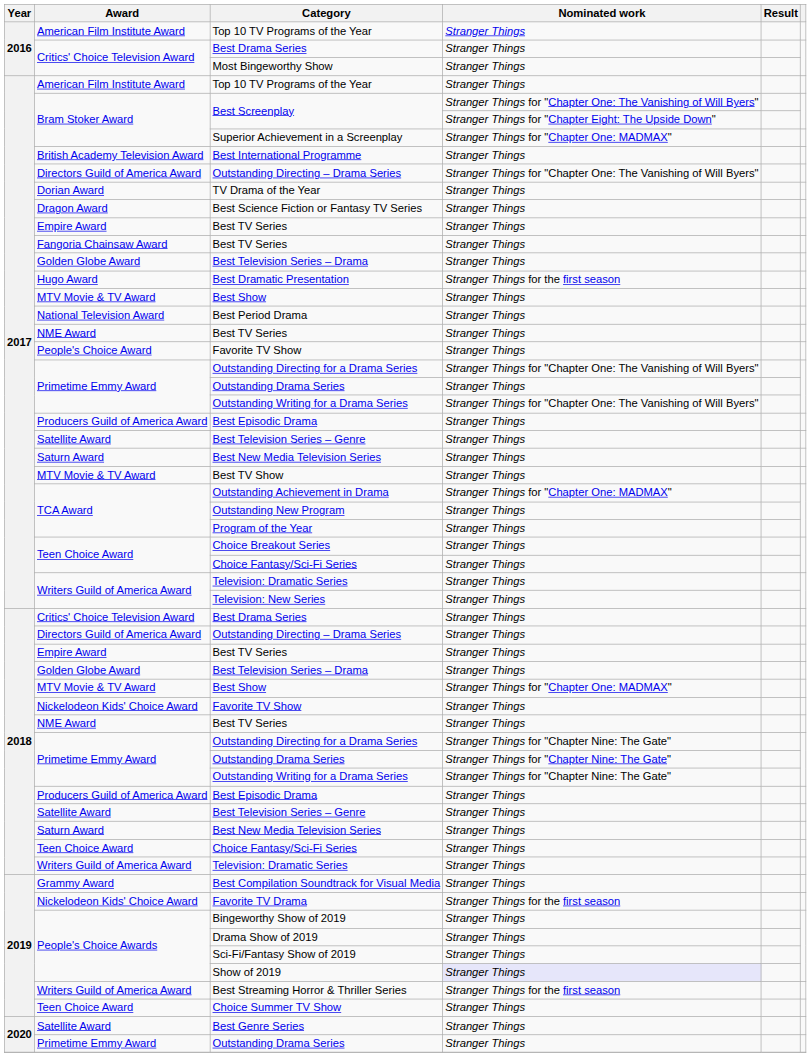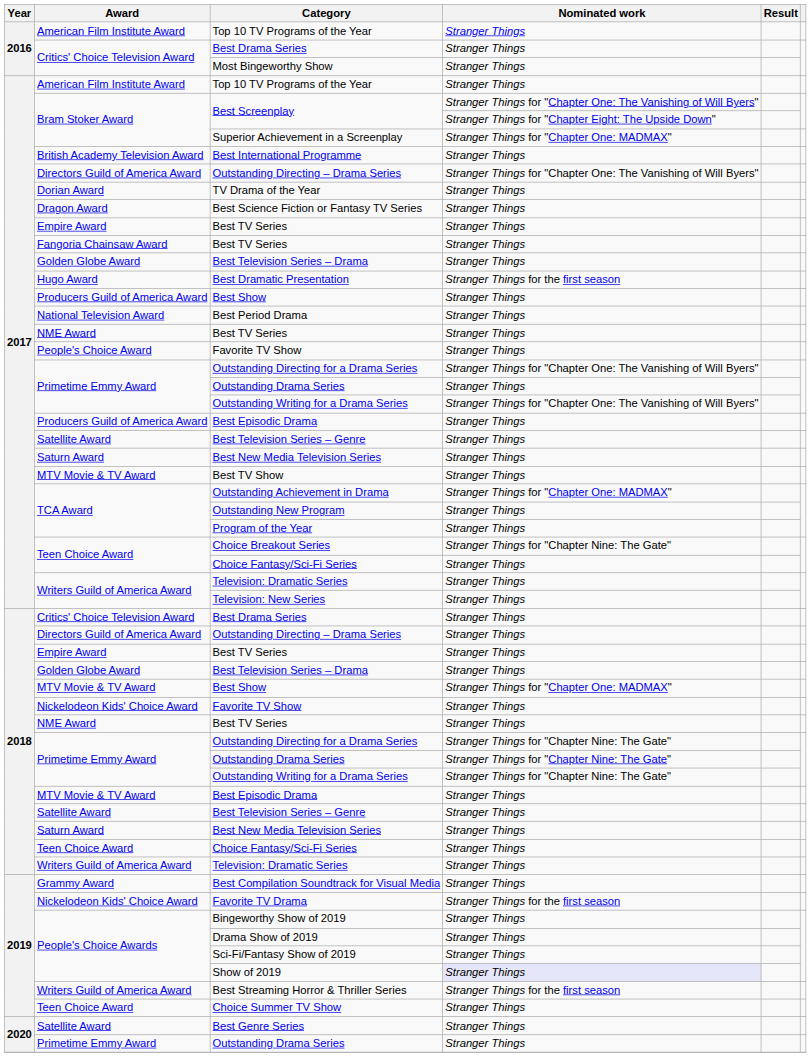2017 / Best Show | Award: MTV Movie & TV Award -> Producers Guild of America Award
Choice Breakout Series | Nominated work: Stranger Things -> Stranger Things for "Chapter Nine: The Gate"
2018 / Best Episodic Drama | Award: Producers Guild of America Award -> MTV Movie & TV Award
